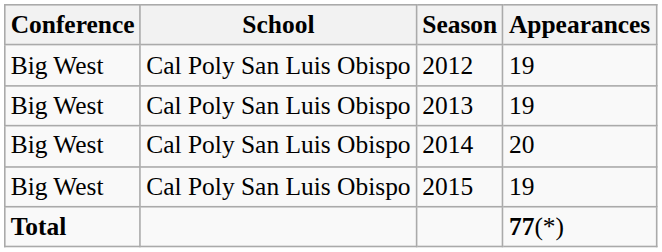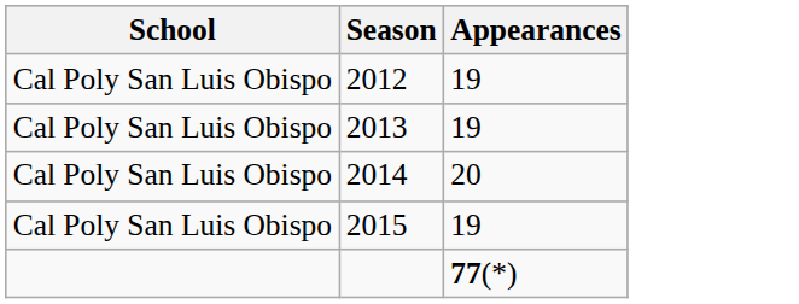- column: Conference | Big West | Big West | Big West | Big West | Total
